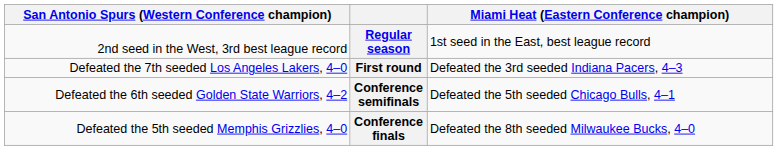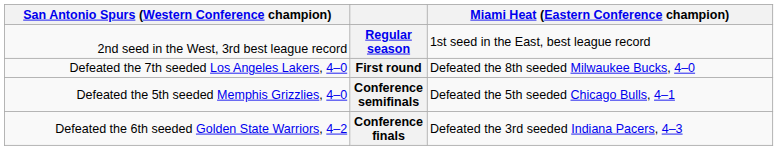First round | column 4: Defeated the 3rd seeded Indiana Pacers, 4–3 -> Defeated the 8th seeded Milwaukee Bucks, 4–0
Conference semifinals | column 1: Defeated the 6th seeded Golden State Warriors, 4–2 -> Defeated the 5th seeded Memphis Grizzlies, 4–0
Conference finals | column 1: Defeated the 5th seeded Memphis Grizzlies, 4–0 -> Defeated the 6th seeded Golden State Warriors, 4–2
Conference finals | column 4: Defeated the 8th seeded Milwaukee Bucks, 4–0 -> Defeated the 3rd seeded Indiana Pacers, 4–3
